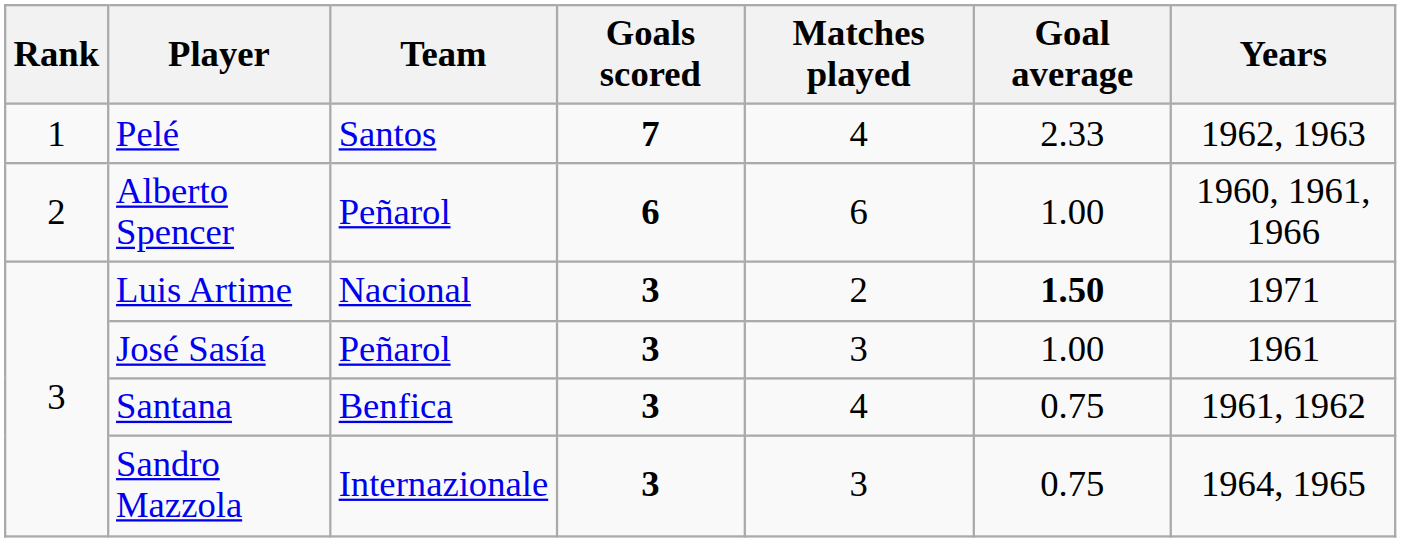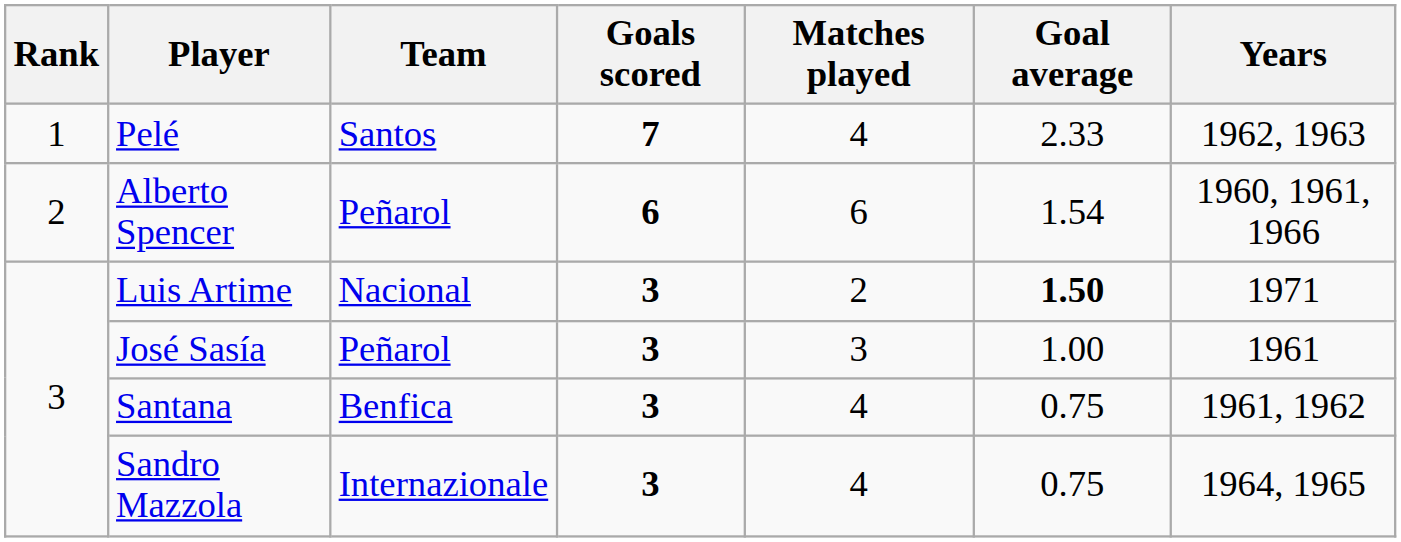Alberto Spencer | Goal average: 1.00 -> 1.54
Sandro Mazzola | Matches played: 3 -> 4
